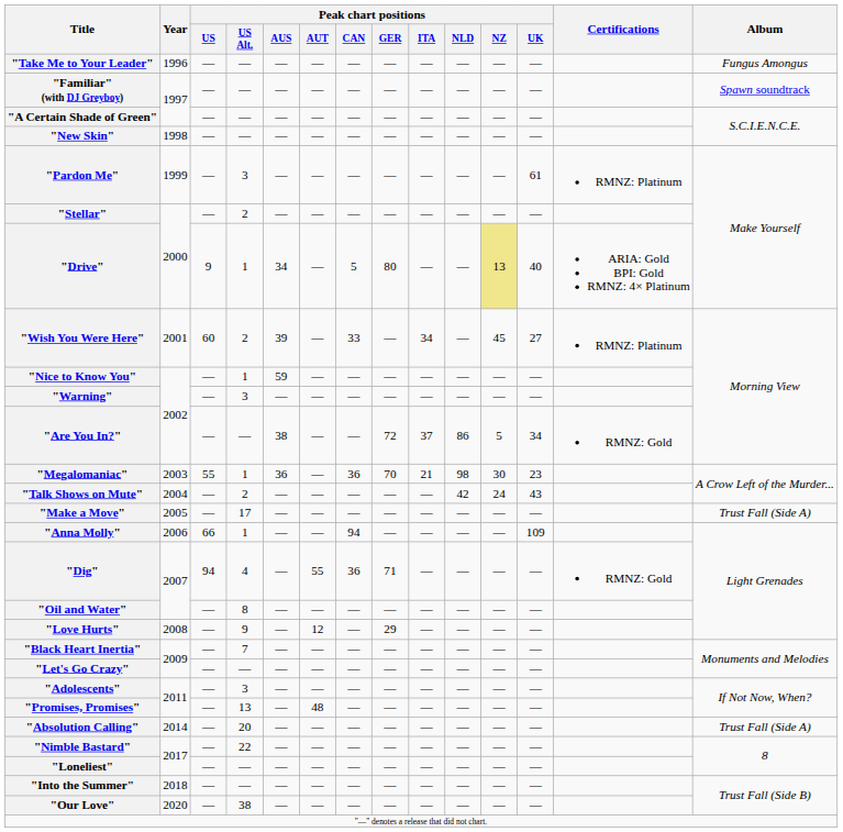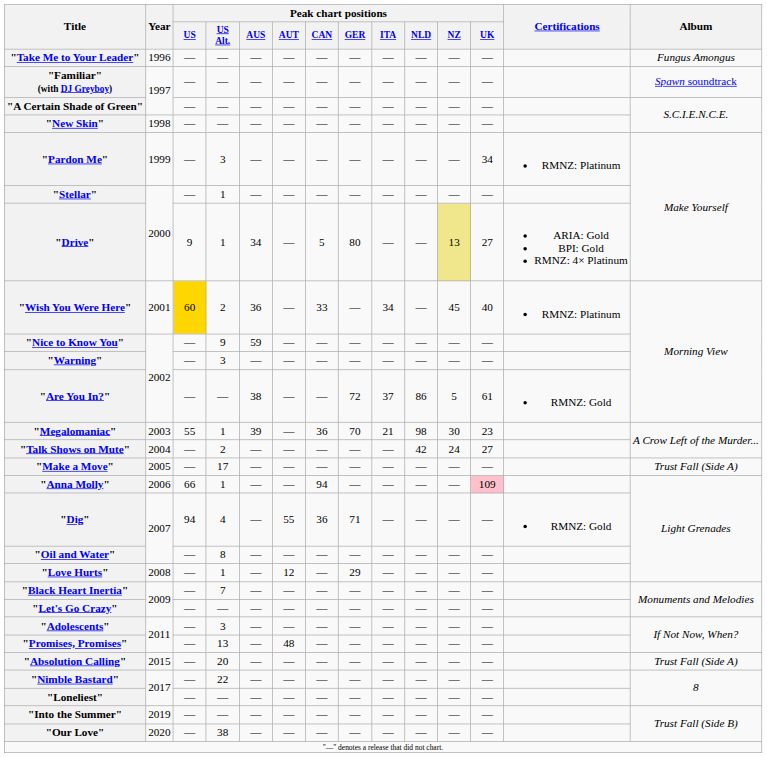"Pardon Me" | Peak chart positions / UK: 61 -> 34
"Stellar" | Peak chart positions / US Alt.: 2 -> 1
"Drive" | Peak chart positions / UK: 40 -> 27
"Wish You Were Here" | Peak chart positions / US: no background -> gold background
"Wish You Were Here" | Peak chart positions / AUS: 39 -> 36
"Wish You Were Here" | Peak chart positions / UK: 27 -> 40
"Nice to Know You" | Peak chart positions / US Alt.: 1 -> 9
"Are You In?" | Peak chart positions / UK: 34 -> 61
"Megalomaniac" | Peak chart positions / AUS: 36 -> 39
"Talk Shows on Mute" | Peak chart positions / UK: 43 -> 27
"Anna Molly" | Peak chart positions / UK: no background -> pink background
"Love Hurts" | Peak chart positions / US Alt.: 9 -> 1
"Absolution Calling" | Year: 2014 -> 2015
"Into the Summer" | Year: 2018 -> 2019
